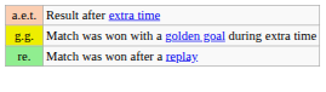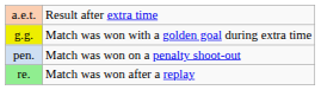+ row: pen. | Match was won on a penalty shoot-out
